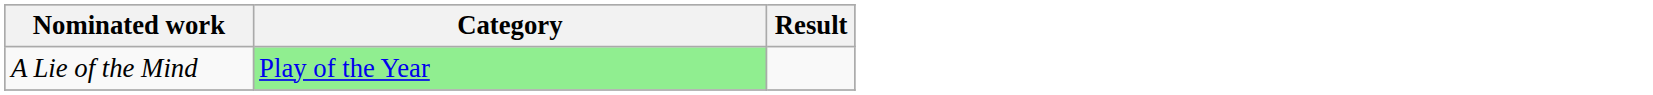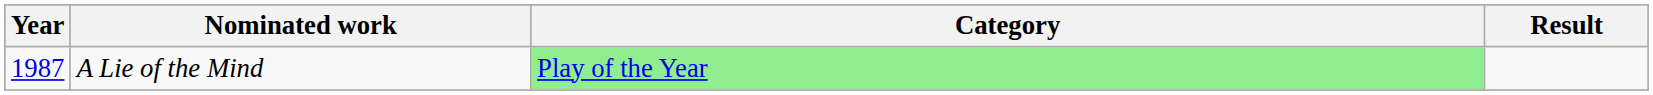+ column: Year | 1987
